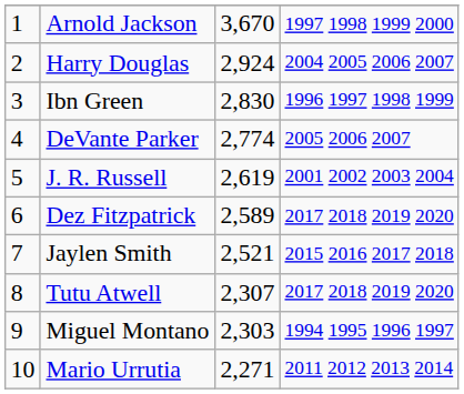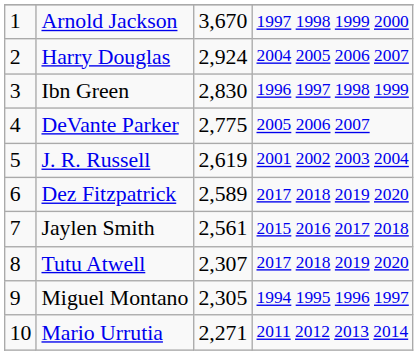DeVante Parker | column 3: 2,774 -> 2,775
Jaylen Smith | column 3: 2,521 -> 2,561
Miguel Montano | column 3: 2,303 -> 2,305
